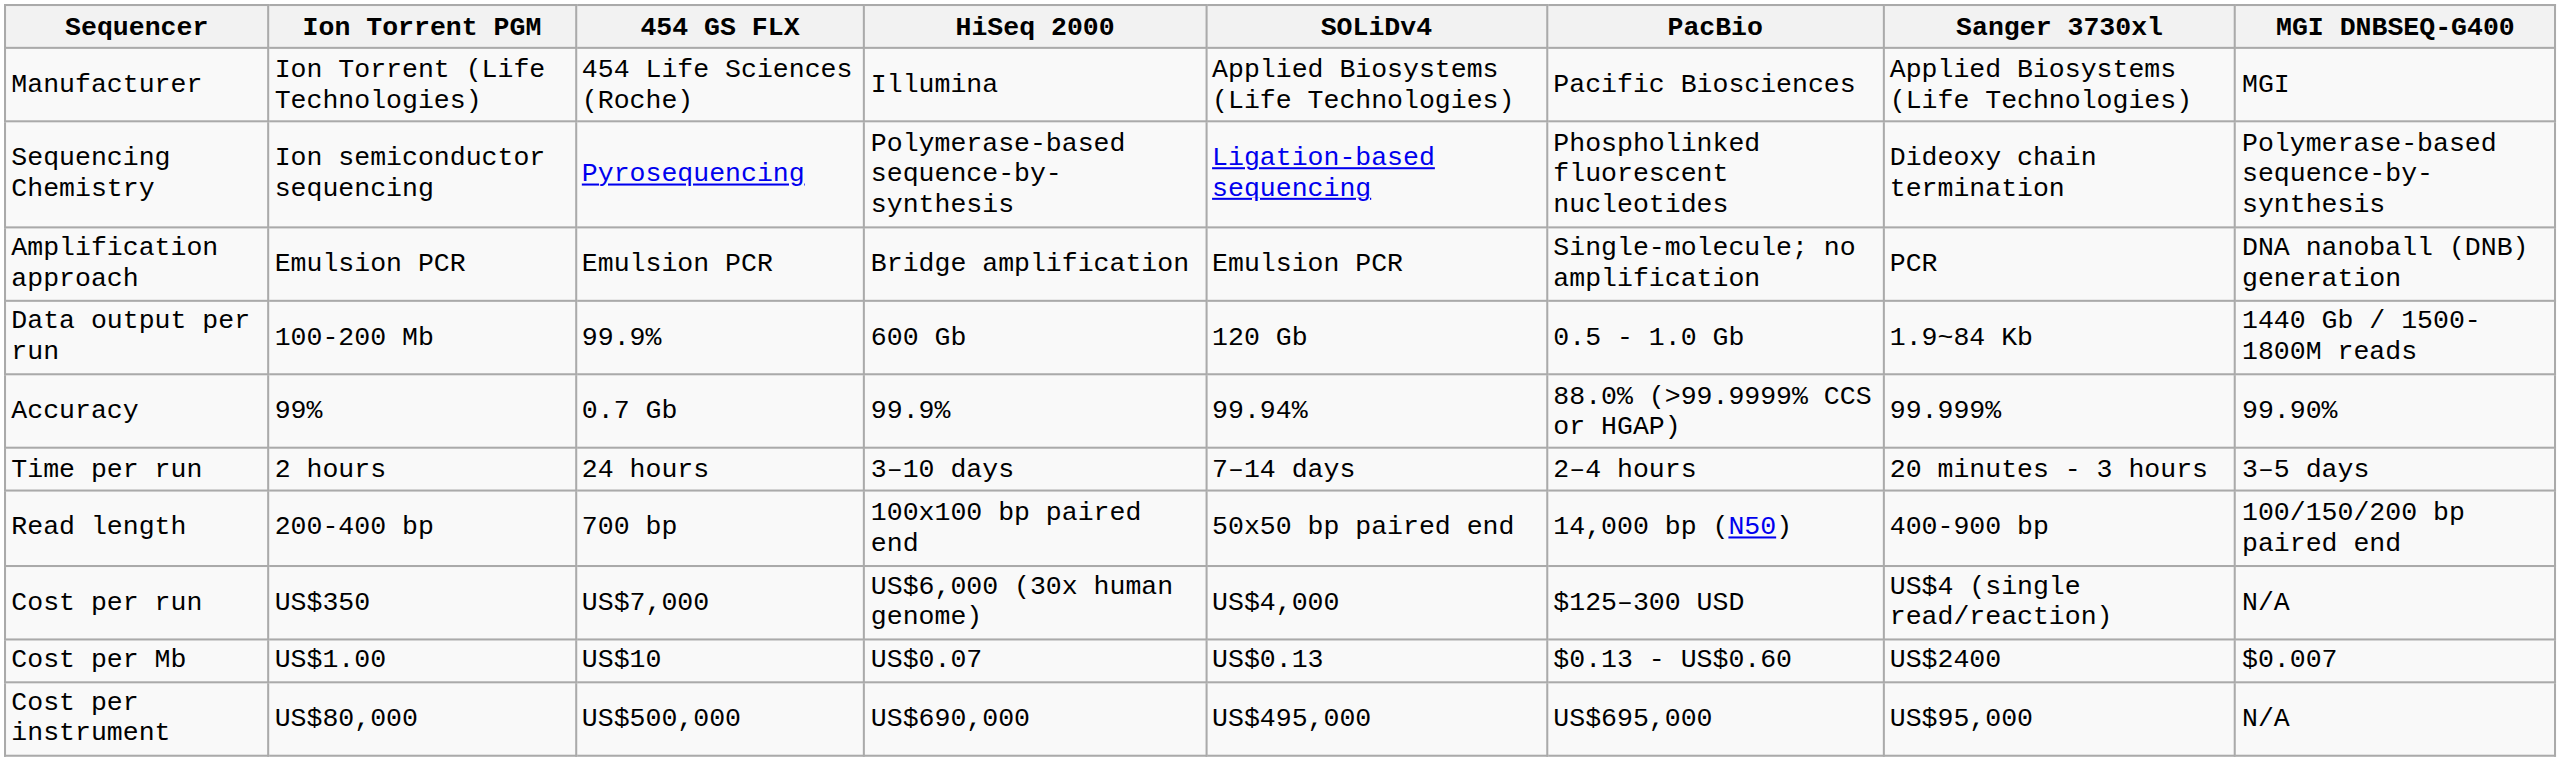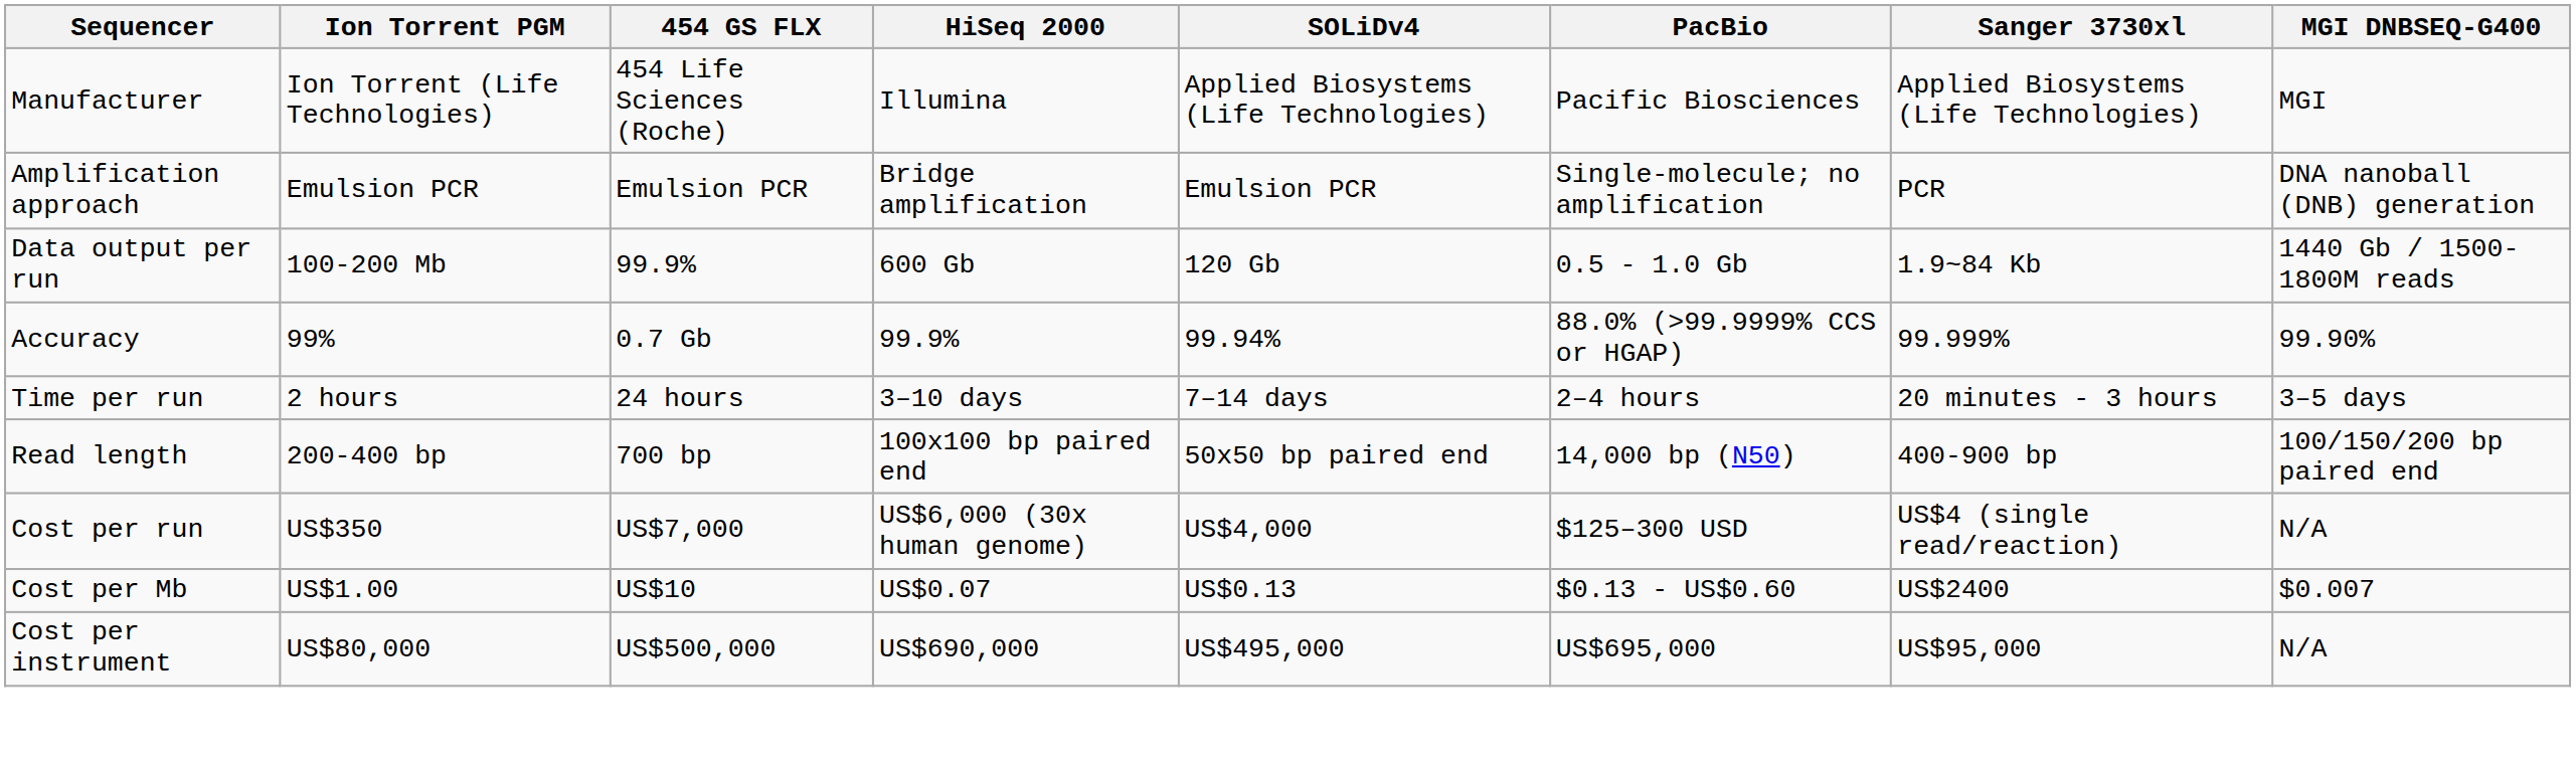- row: Sequencing Chemistry | Ion semiconductor sequencing | Pyrosequencing | Polymerase-based sequence-by-synthesis | Ligation-based sequencing | Phospholinked fluorescent nucleotides | Dideoxy chain termination | Polymerase-based sequence-by-synthesis
